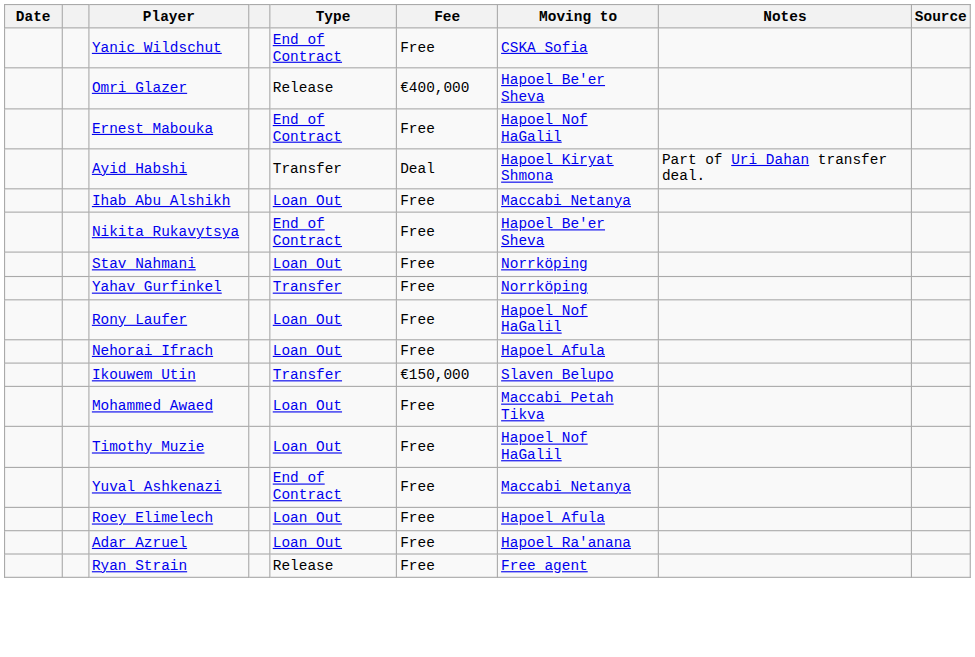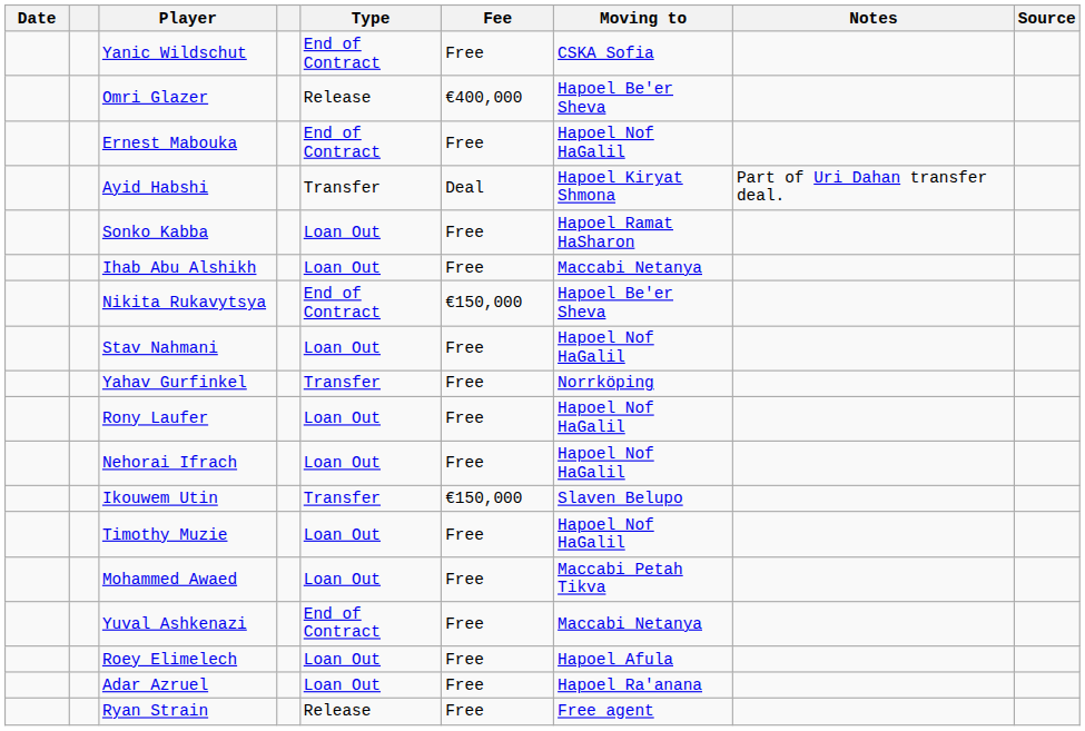+ row: Sonko Kabba | Loan Out | Free | Hapoel Ramat HaSharon
Nikita Rukavytsya | Fee: Free -> €150,000
Stav Nahmani | Moving to: Norrköping -> Hapoel Nof HaGalil
Nehorai Ifrach | Moving to: Hapoel Afula -> Hapoel Nof HaGalil
rows swapped: Timothy Muzie <-> Mohammed Awaed
